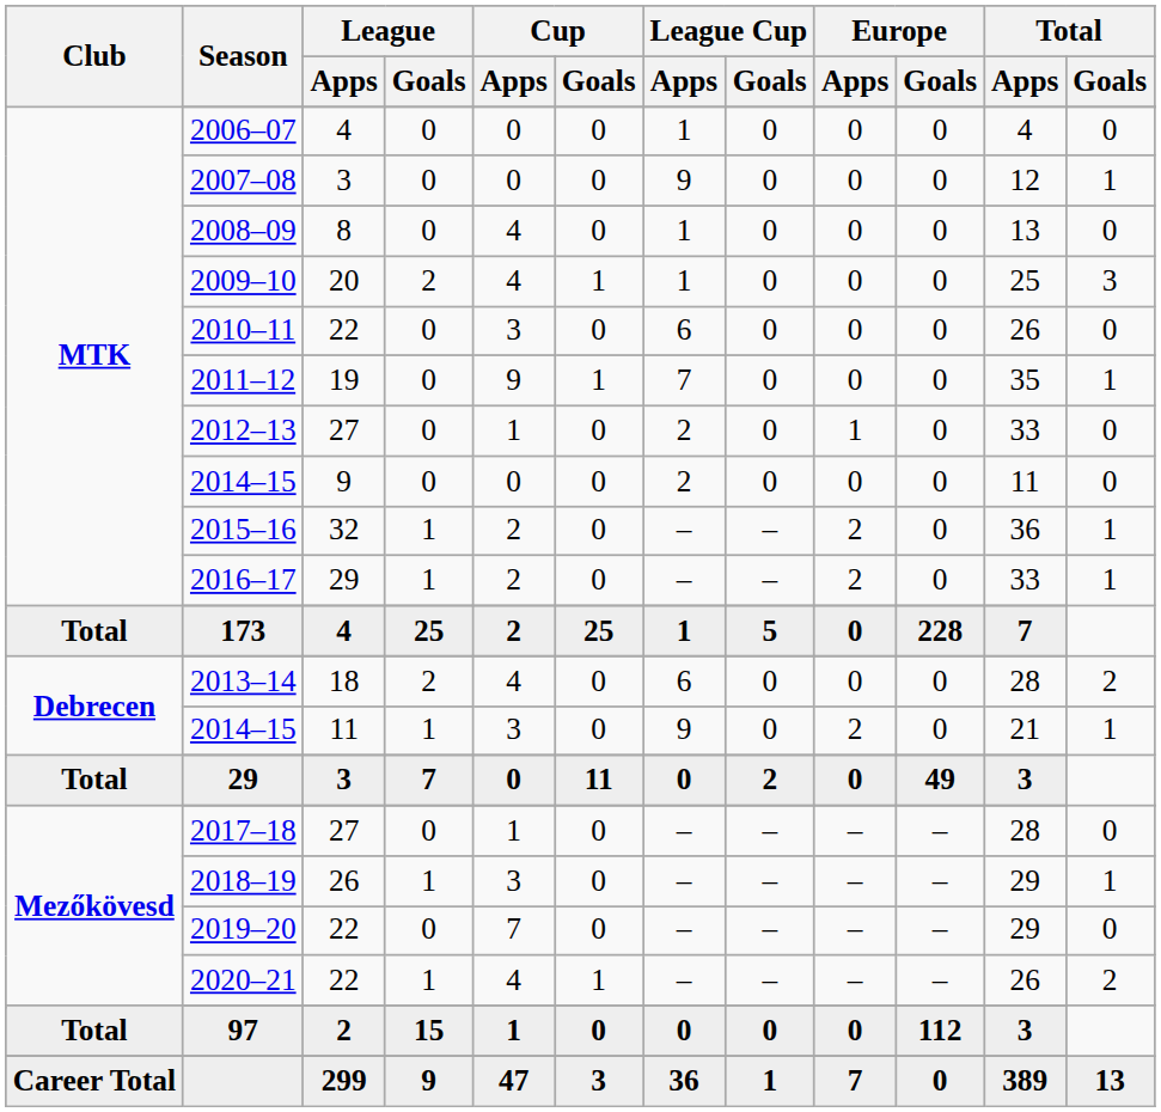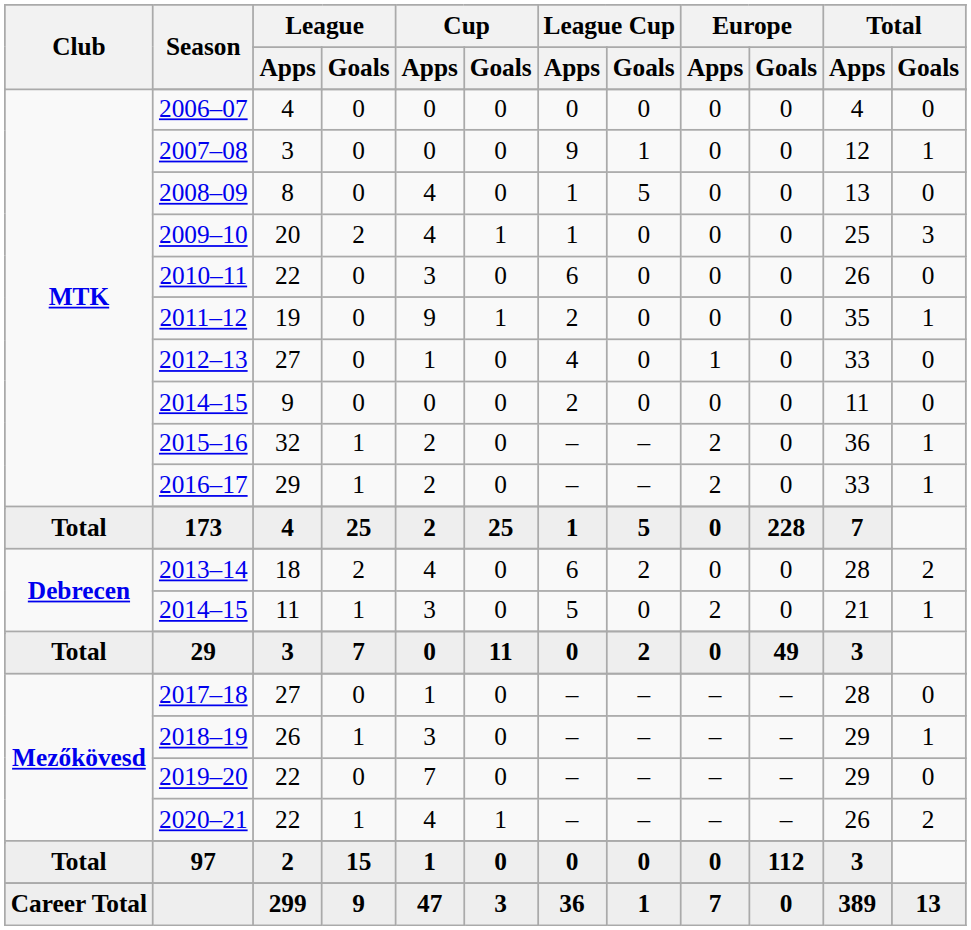2006–07 | League Cup / Apps: 1 -> 0
2007–08 | League Cup / Goals: 0 -> 1
2008–09 | League Cup / Goals: 0 -> 5
2011–12 | League Cup / Apps: 7 -> 2
2012–13 | League Cup / Apps: 2 -> 4
2013–14 | League Cup / Goals: 0 -> 2
Debrecen / 2014–15 | League Cup / Apps: 9 -> 5
